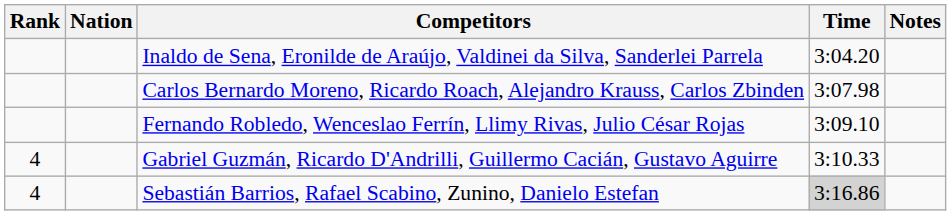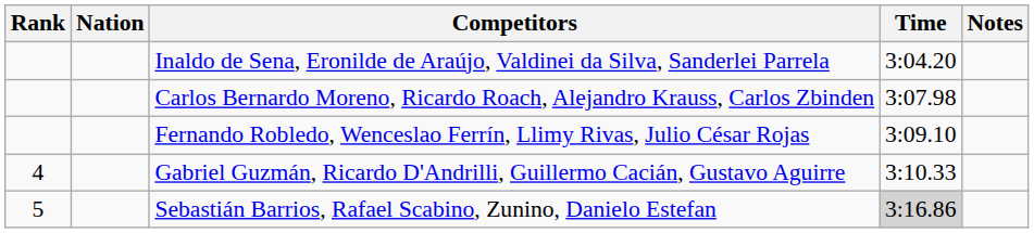Sebastián Barrios, Rafael Scabino, Zunino, Danielo Estefan | Rank: 4 -> 5
